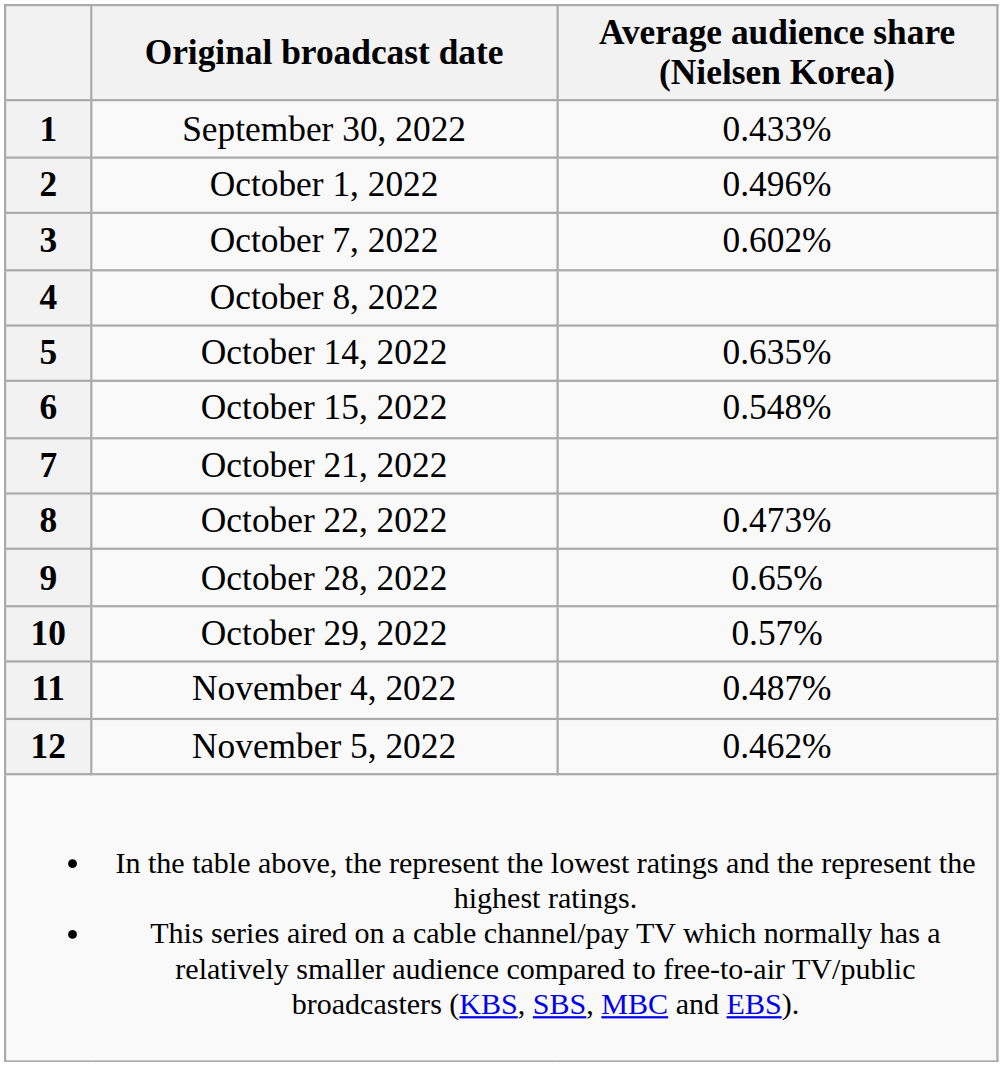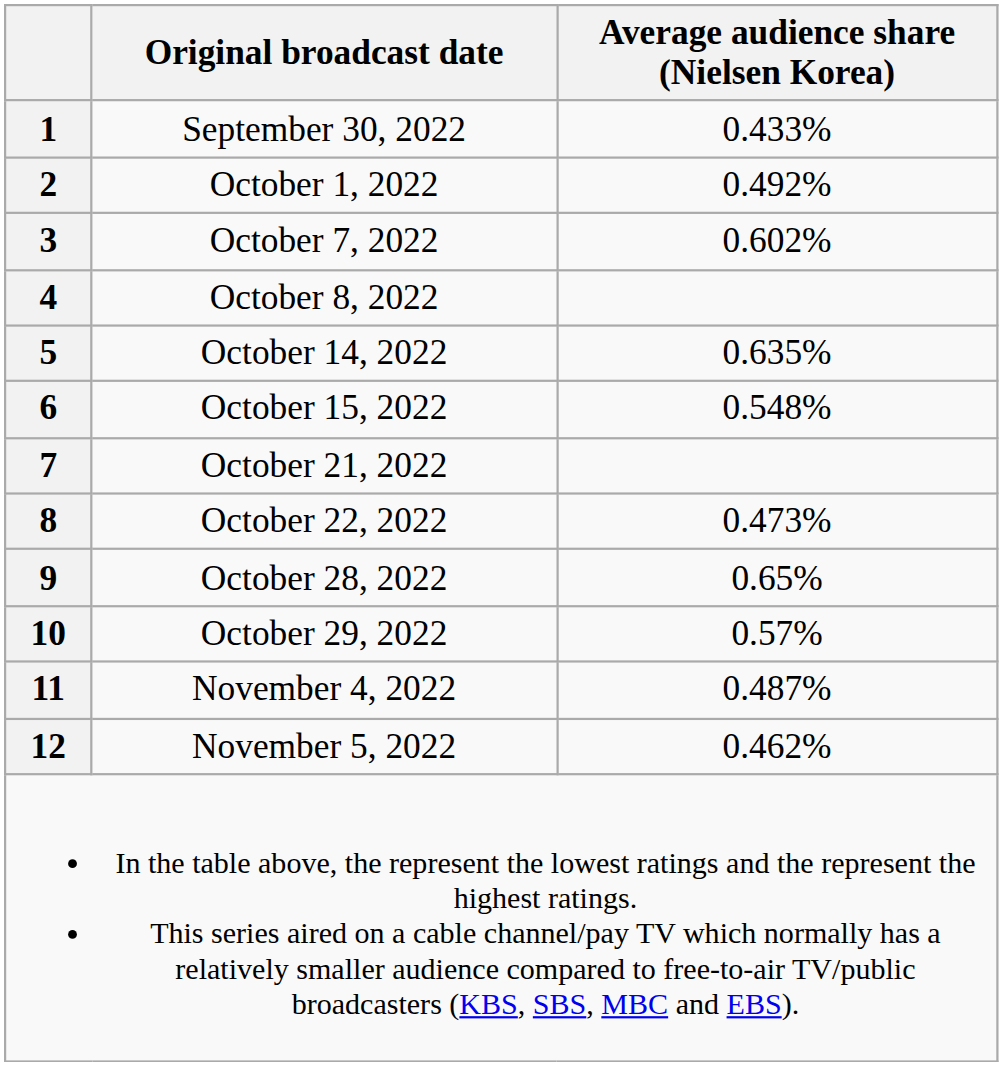2 | Average audience share (Nielsen Korea): 0.496% -> 0.492%
